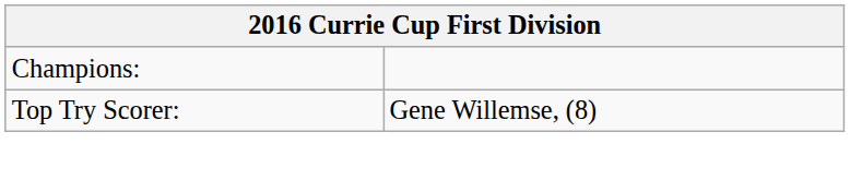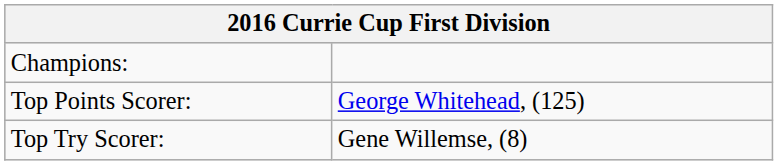+ row: Top Points Scorer: | George Whitehead, (125)
